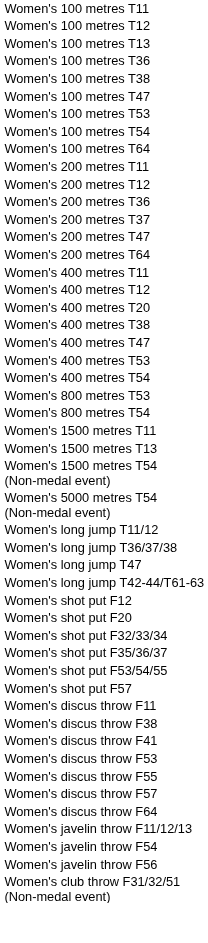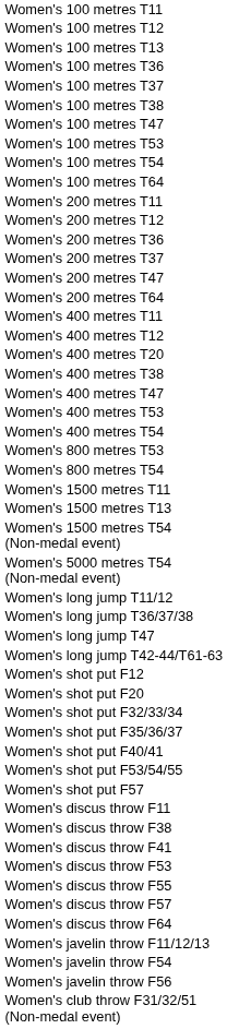+ row: Women's 100 metres T37
+ row: Women's shot put F40/41
